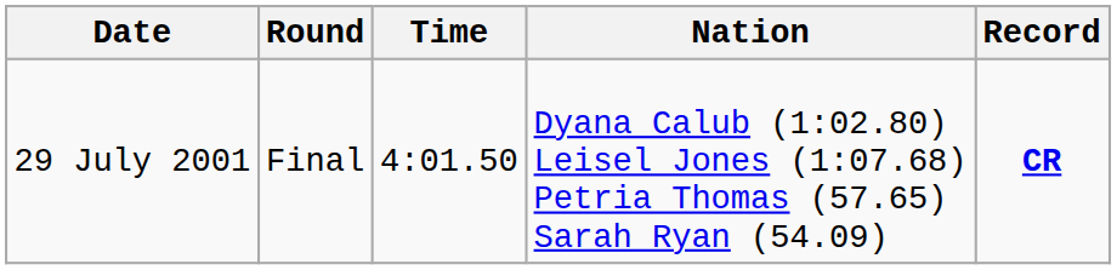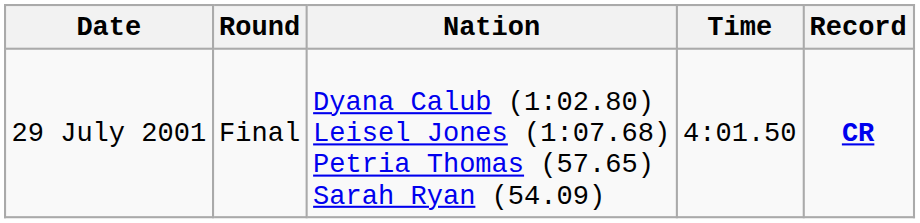columns swapped: Nation <-> Time
